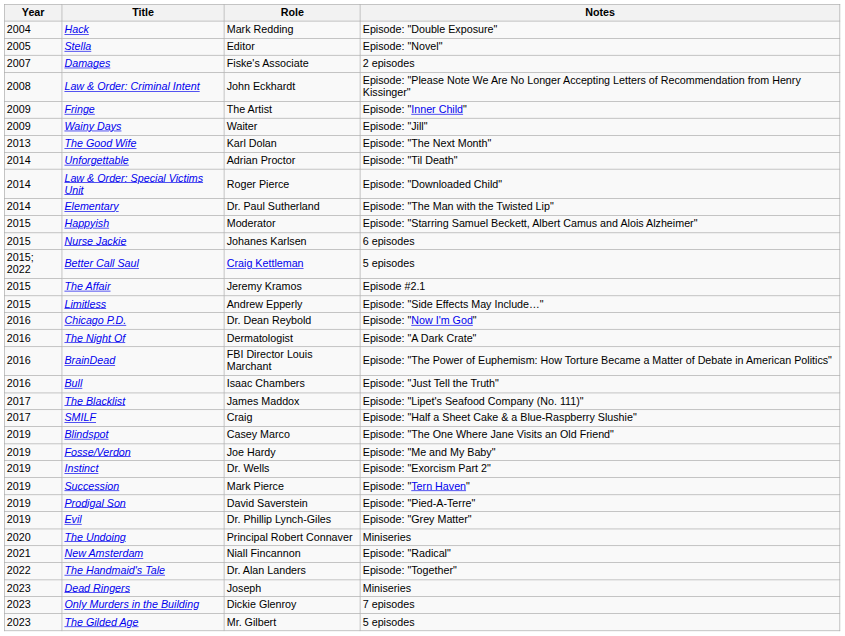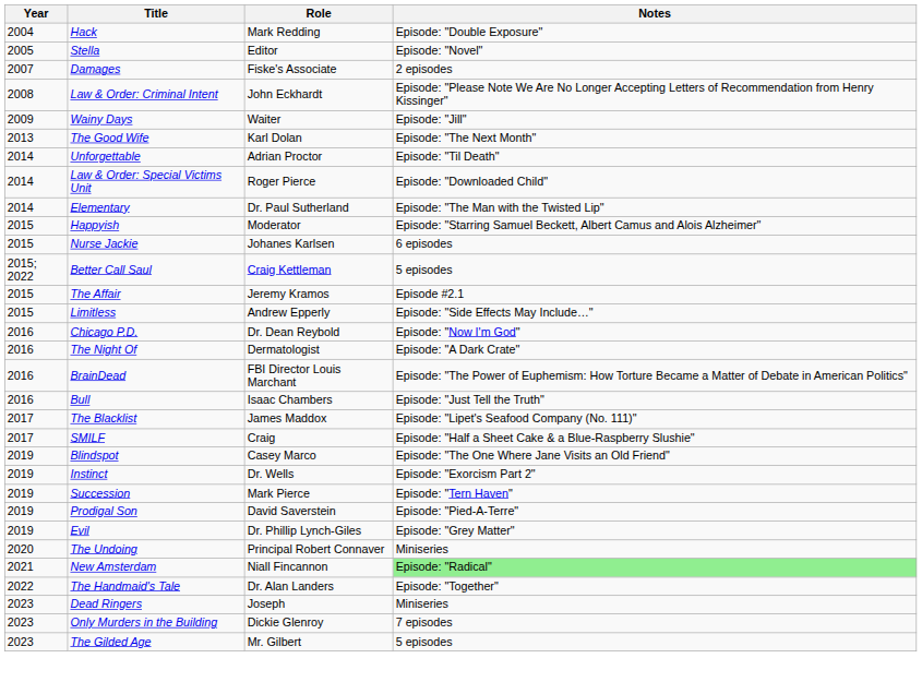- row: 2009 | Fringe | The Artist | Episode: "Inner Child"
- row: 2019 | Fosse/Verdon | Joe Hardy | Episode: "Me and My Baby"
New Amsterdam | Notes: no background -> lightgreen background
